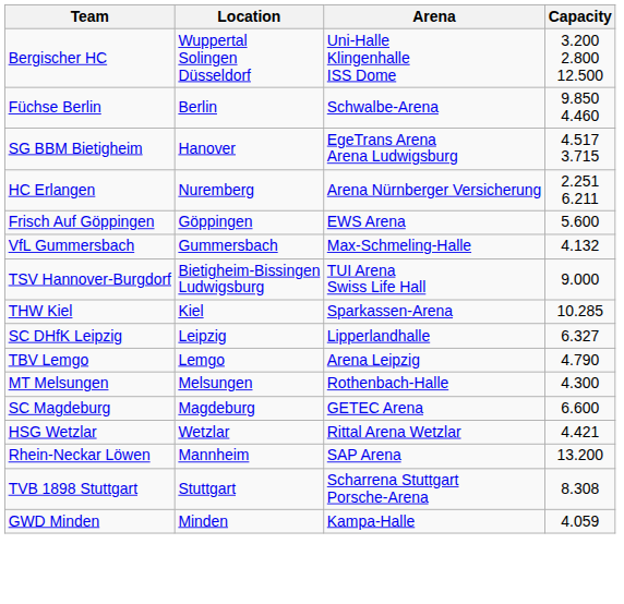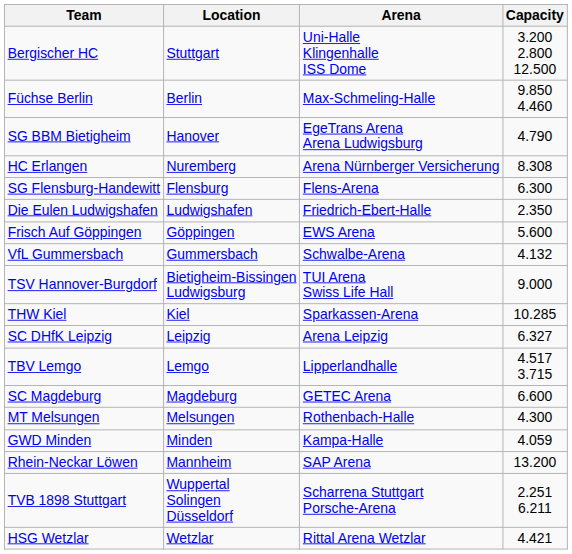Bergischer HC | Location: Wuppertal Solingen Düsseldorf -> Stuttgart
Füchse Berlin | Arena: Schwalbe-Arena -> Max-Schmeling-Halle
SG BBM Bietigheim | Capacity: 4.517 3.715 -> 4.790
HC Erlangen | Capacity: 2.251 6.211 -> 8.308
+ row: SG Flensburg-Handewitt | Flensburg | Flens-Arena | 6.300
+ row: Die Eulen Ludwigshafen | Ludwigshafen | Friedrich-Ebert-Halle | 2.350
VfL Gummersbach | Arena: Max-Schmeling-Halle -> Schwalbe-Arena
SC DHfK Leipzig | Arena: Lipperlandhalle -> Arena Leipzig
TBV Lemgo | Arena: Arena Leipzig -> Lipperlandhalle
TBV Lemgo | Capacity: 4.790 -> 4.517 3.715
rows swapped: SC Magdeburg <-> MT Melsungen
rows swapped: GWD Minden <-> HSG Wetzlar
TVB 1898 Stuttgart | Location: Stuttgart -> Wuppertal Solingen Düsseldorf
TVB 1898 Stuttgart | Capacity: 8.308 -> 2.251 6.211
